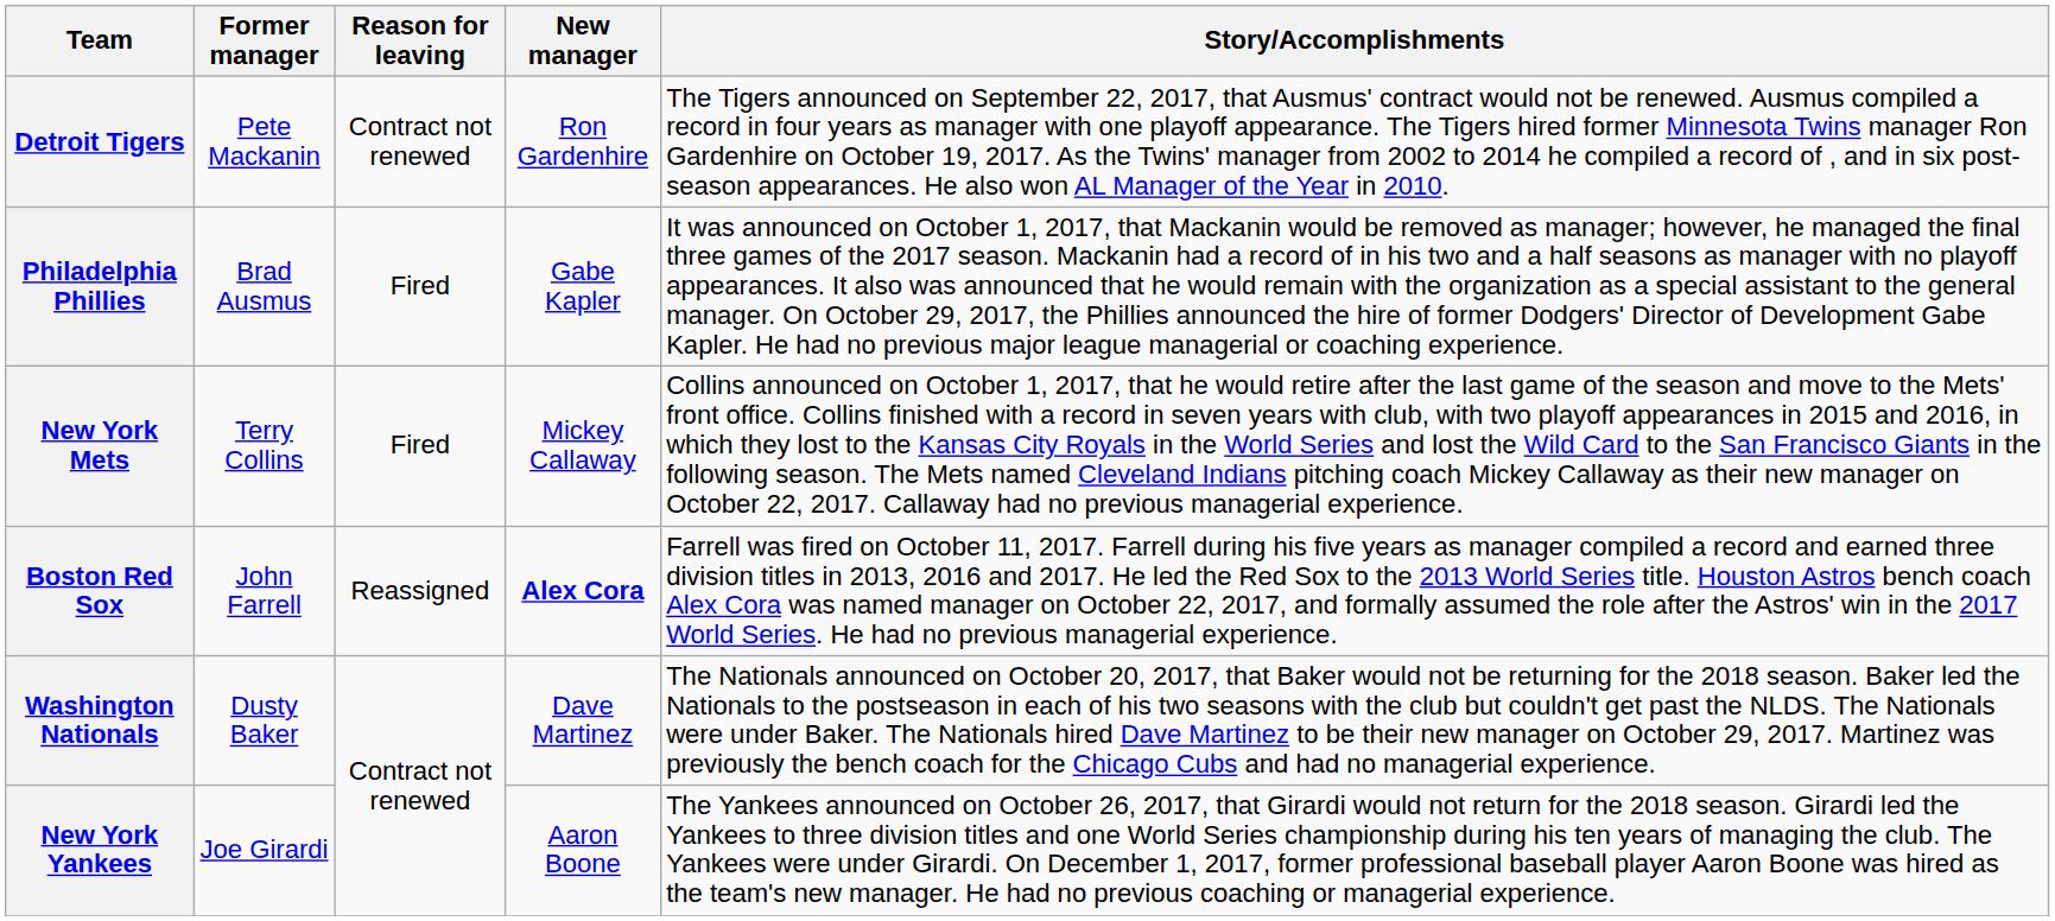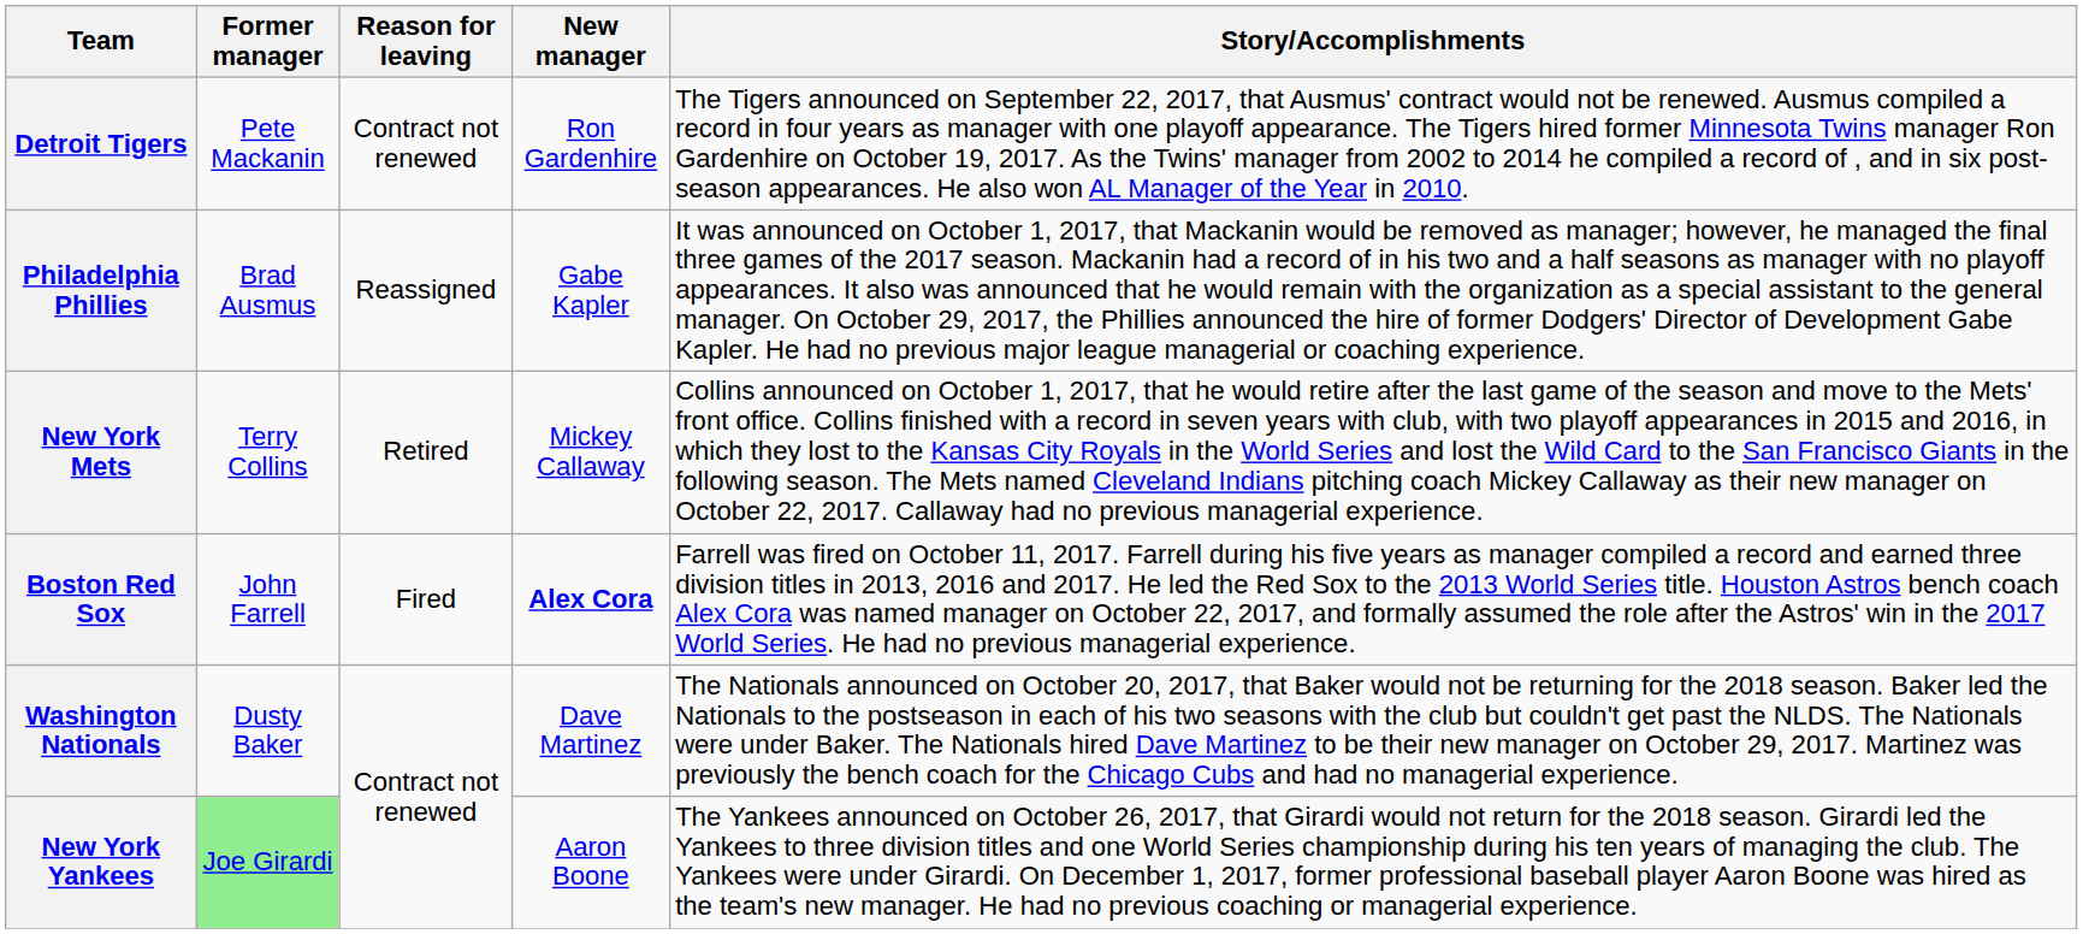Philadelphia Phillies | Reason for leaving: Fired -> Reassigned
New York Mets | Reason for leaving: Fired -> Retired
Boston Red Sox | Reason for leaving: Reassigned -> Fired
New York Yankees | Former manager: no background -> lightgreen background
